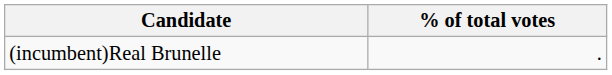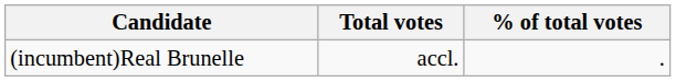+ column: Total votes | accl.
